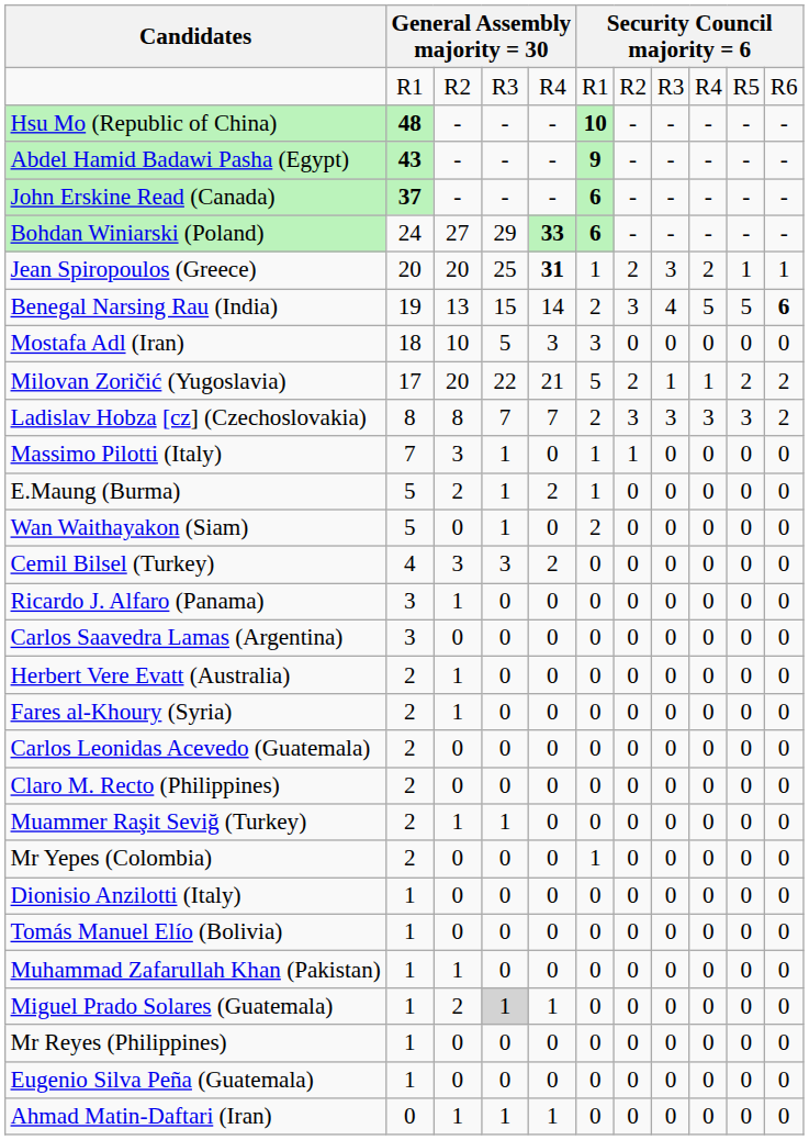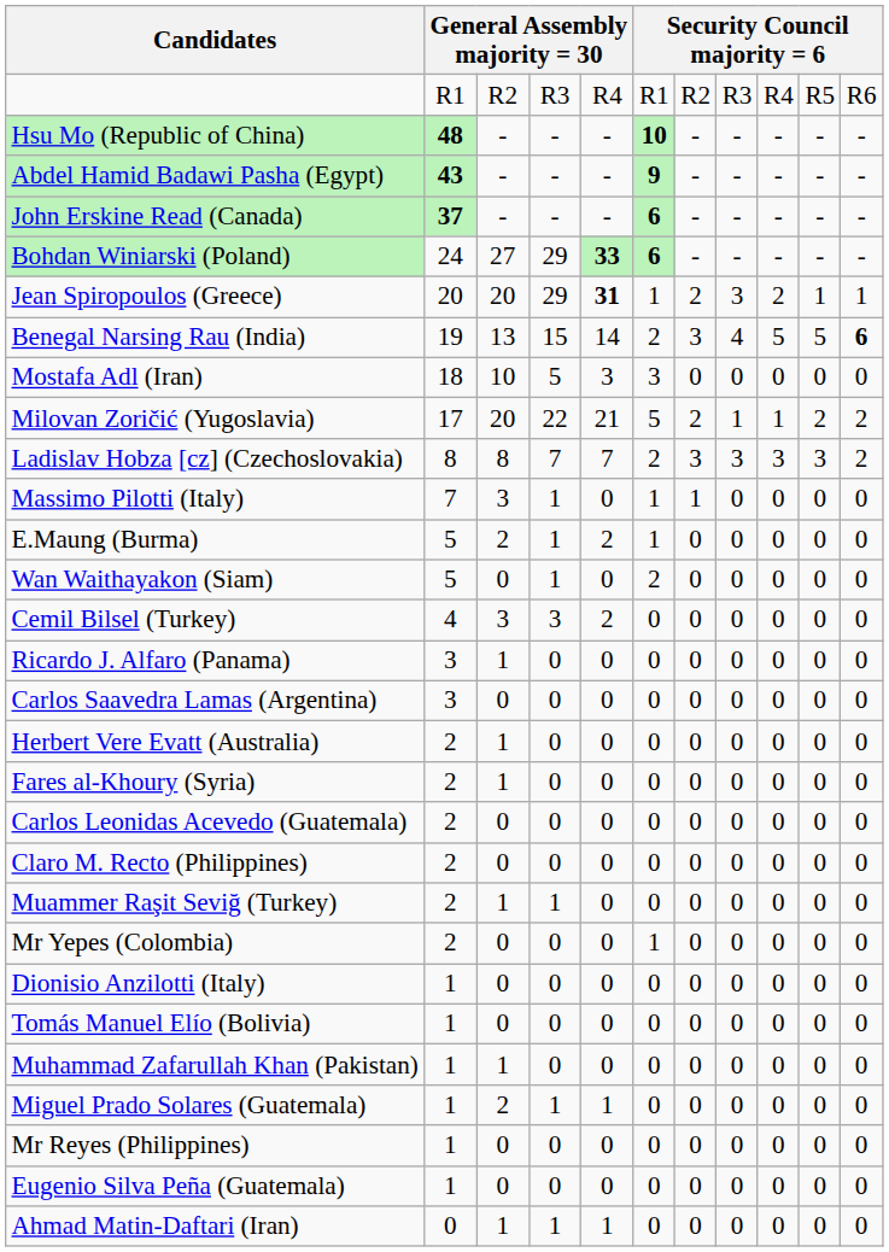Jean Spiropoulos (Greece) | column 4: 25 -> 29
Miguel Prado Solares (Guatemala) | column 4: lightgrey background -> no background
